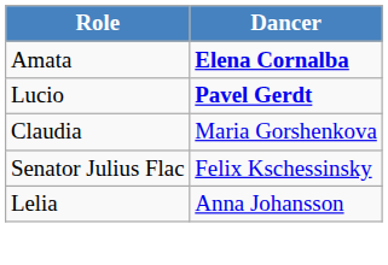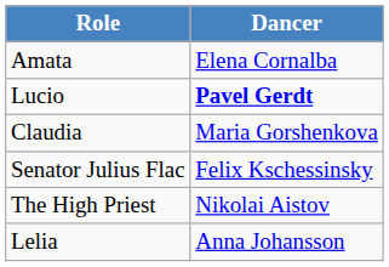Amata | Dancer: bold -> normal
+ row: The High Priest | Nikolai Aistov
